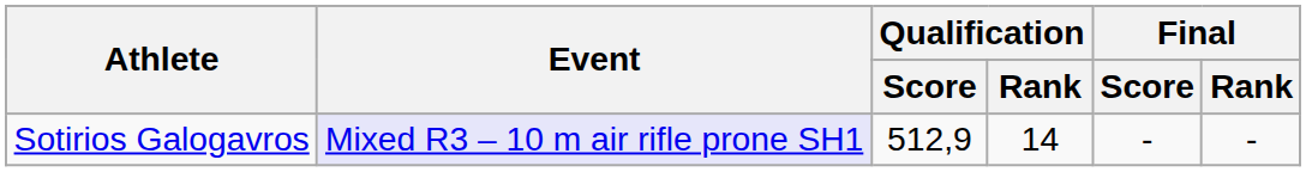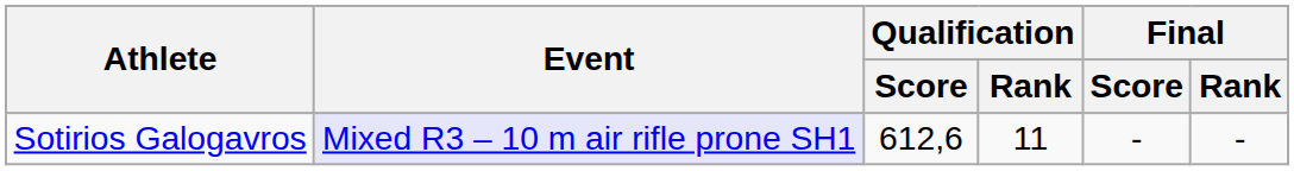Sotirios Galogavros | Qualification / Score: 512,9 -> 612,6
Sotirios Galogavros | Qualification / Rank: 14 -> 11
